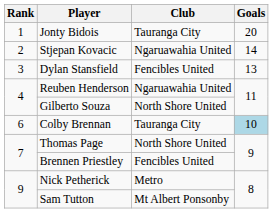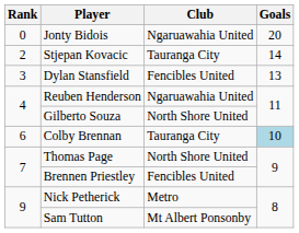Jonty Bidois | Rank: 1 -> 0
Jonty Bidois | Club: Tauranga City -> Ngaruawahia United
Stjepan Kovacic | Club: Ngaruawahia United -> Tauranga City
